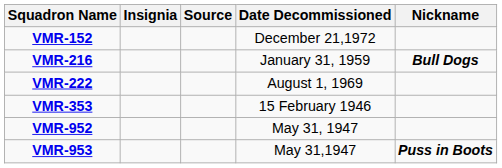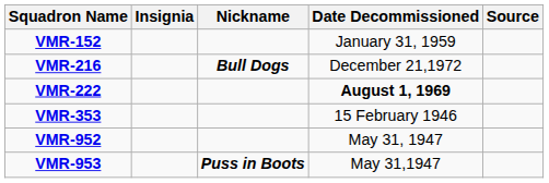columns swapped: Nickname <-> Source
VMR-152 | Date Decommissioned: December 21,1972 -> January 31, 1959
VMR-216 | Date Decommissioned: January 31, 1959 -> December 21,1972
VMR-222 | Date Decommissioned: normal -> bold
